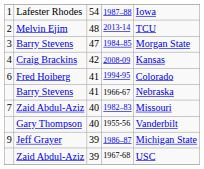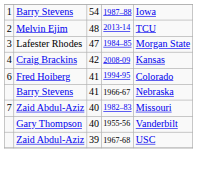1987–88 | column 2: Lafester Rhodes -> Barry Stevens
1984–85 | column 2: Barry Stevens -> Lafester Rhodes
- row: 9 | Jeff Grayer | 39 | 1986–87 | Michigan State
